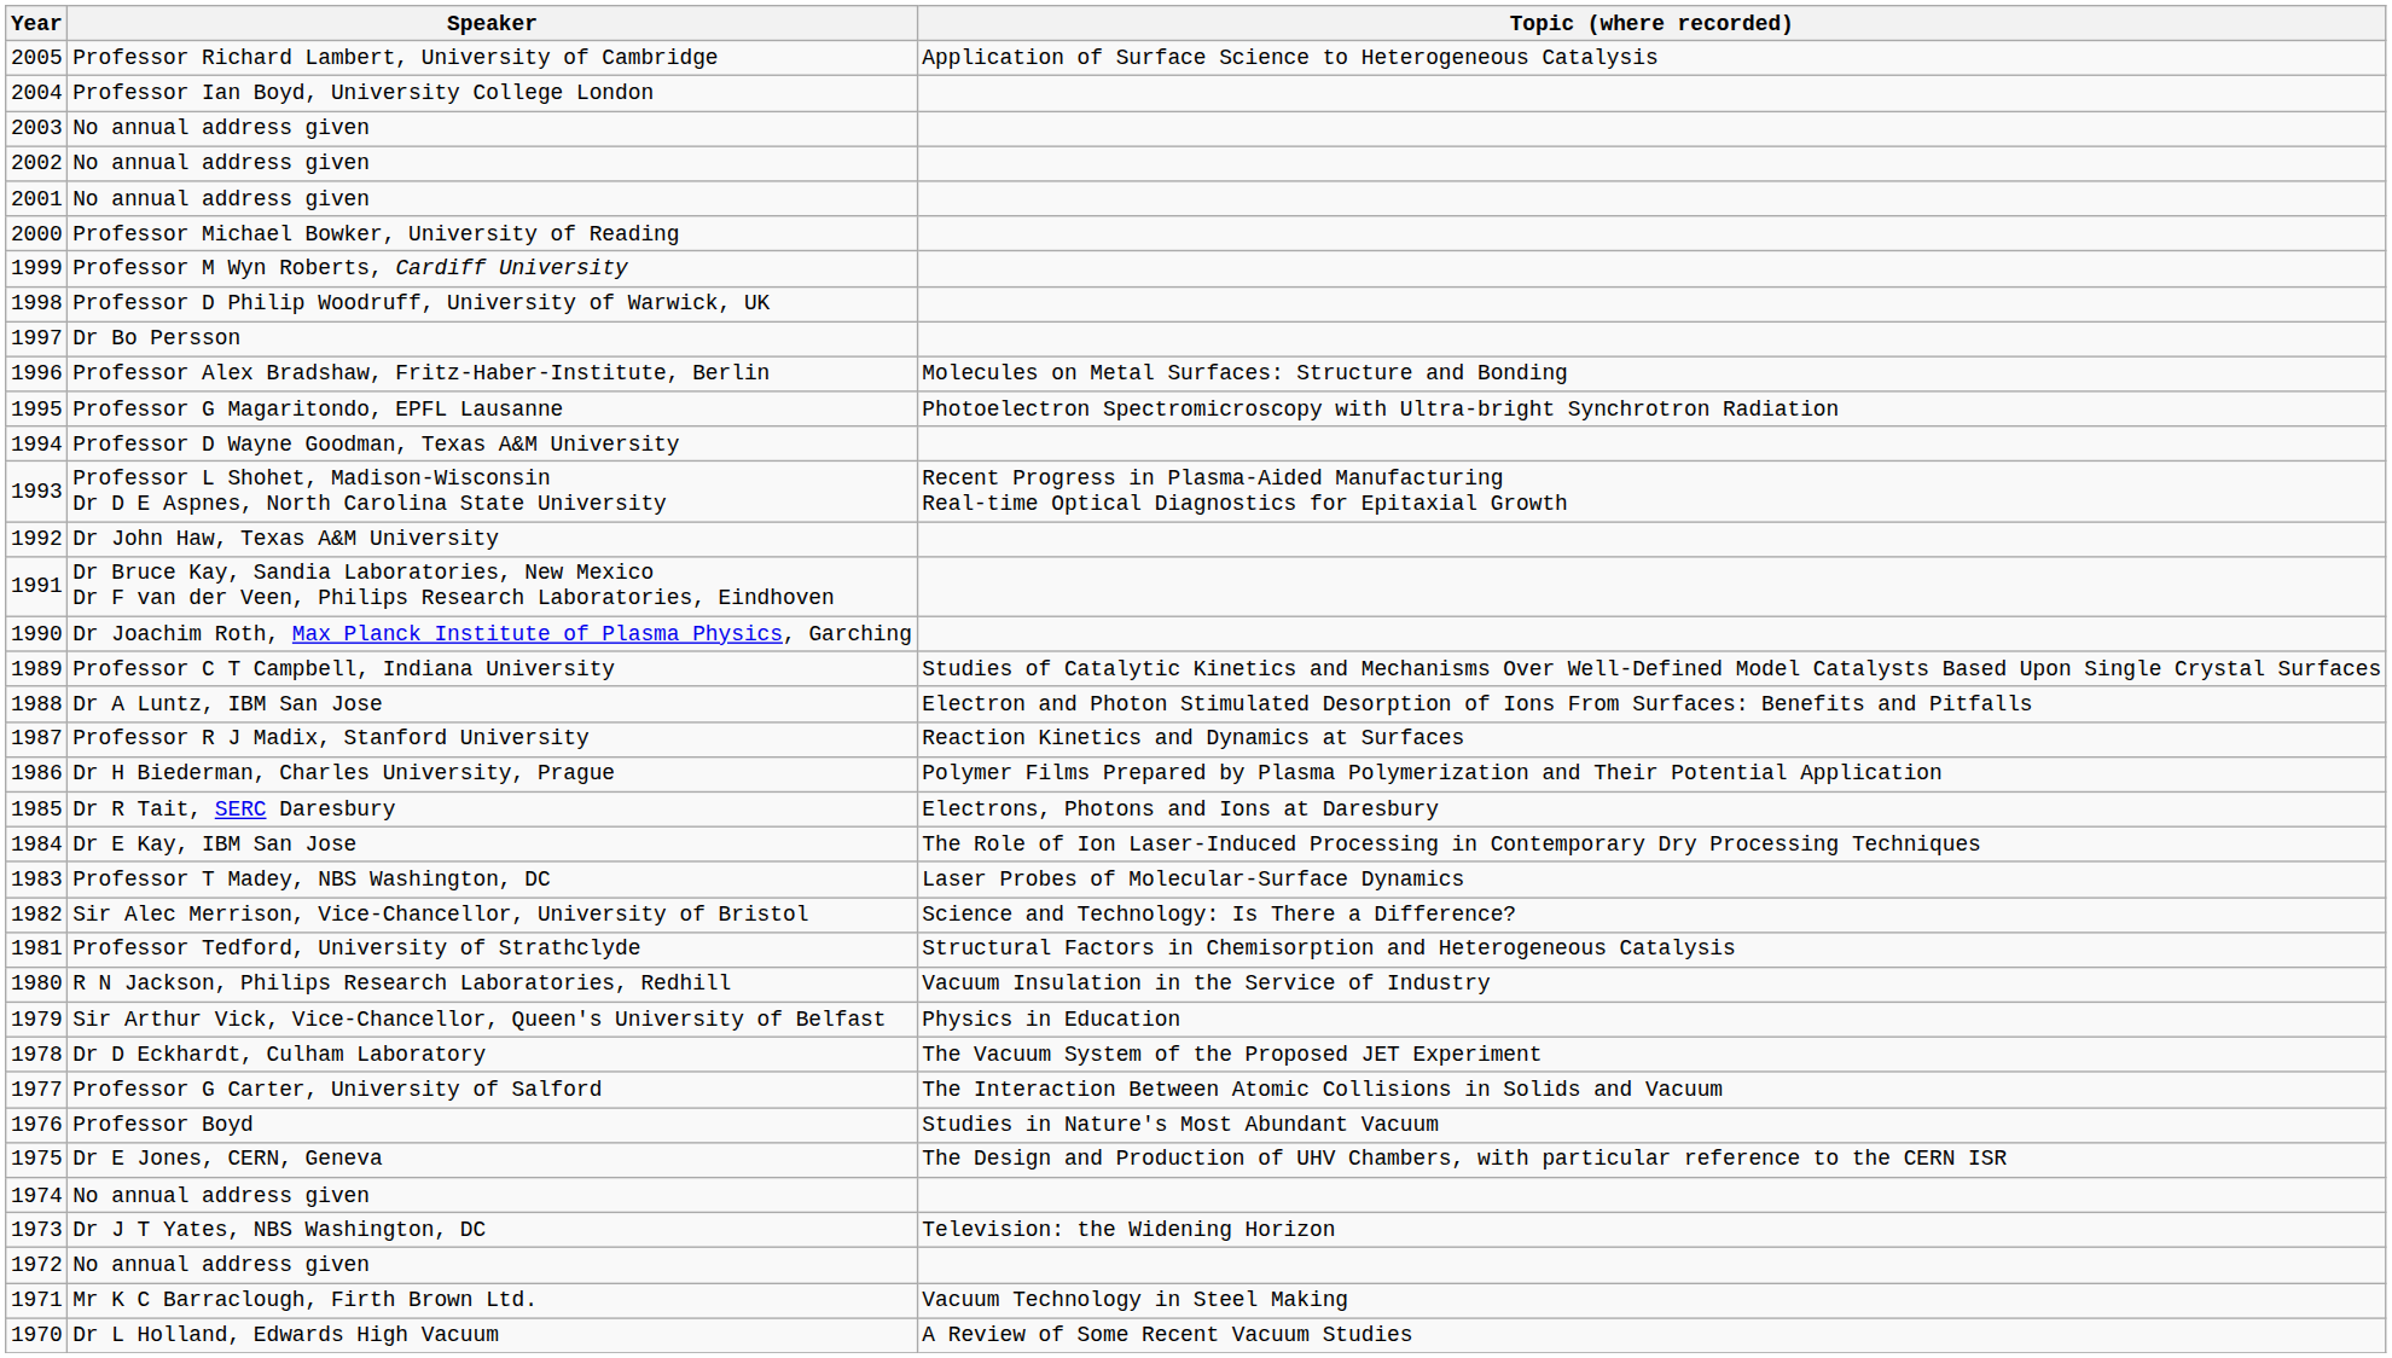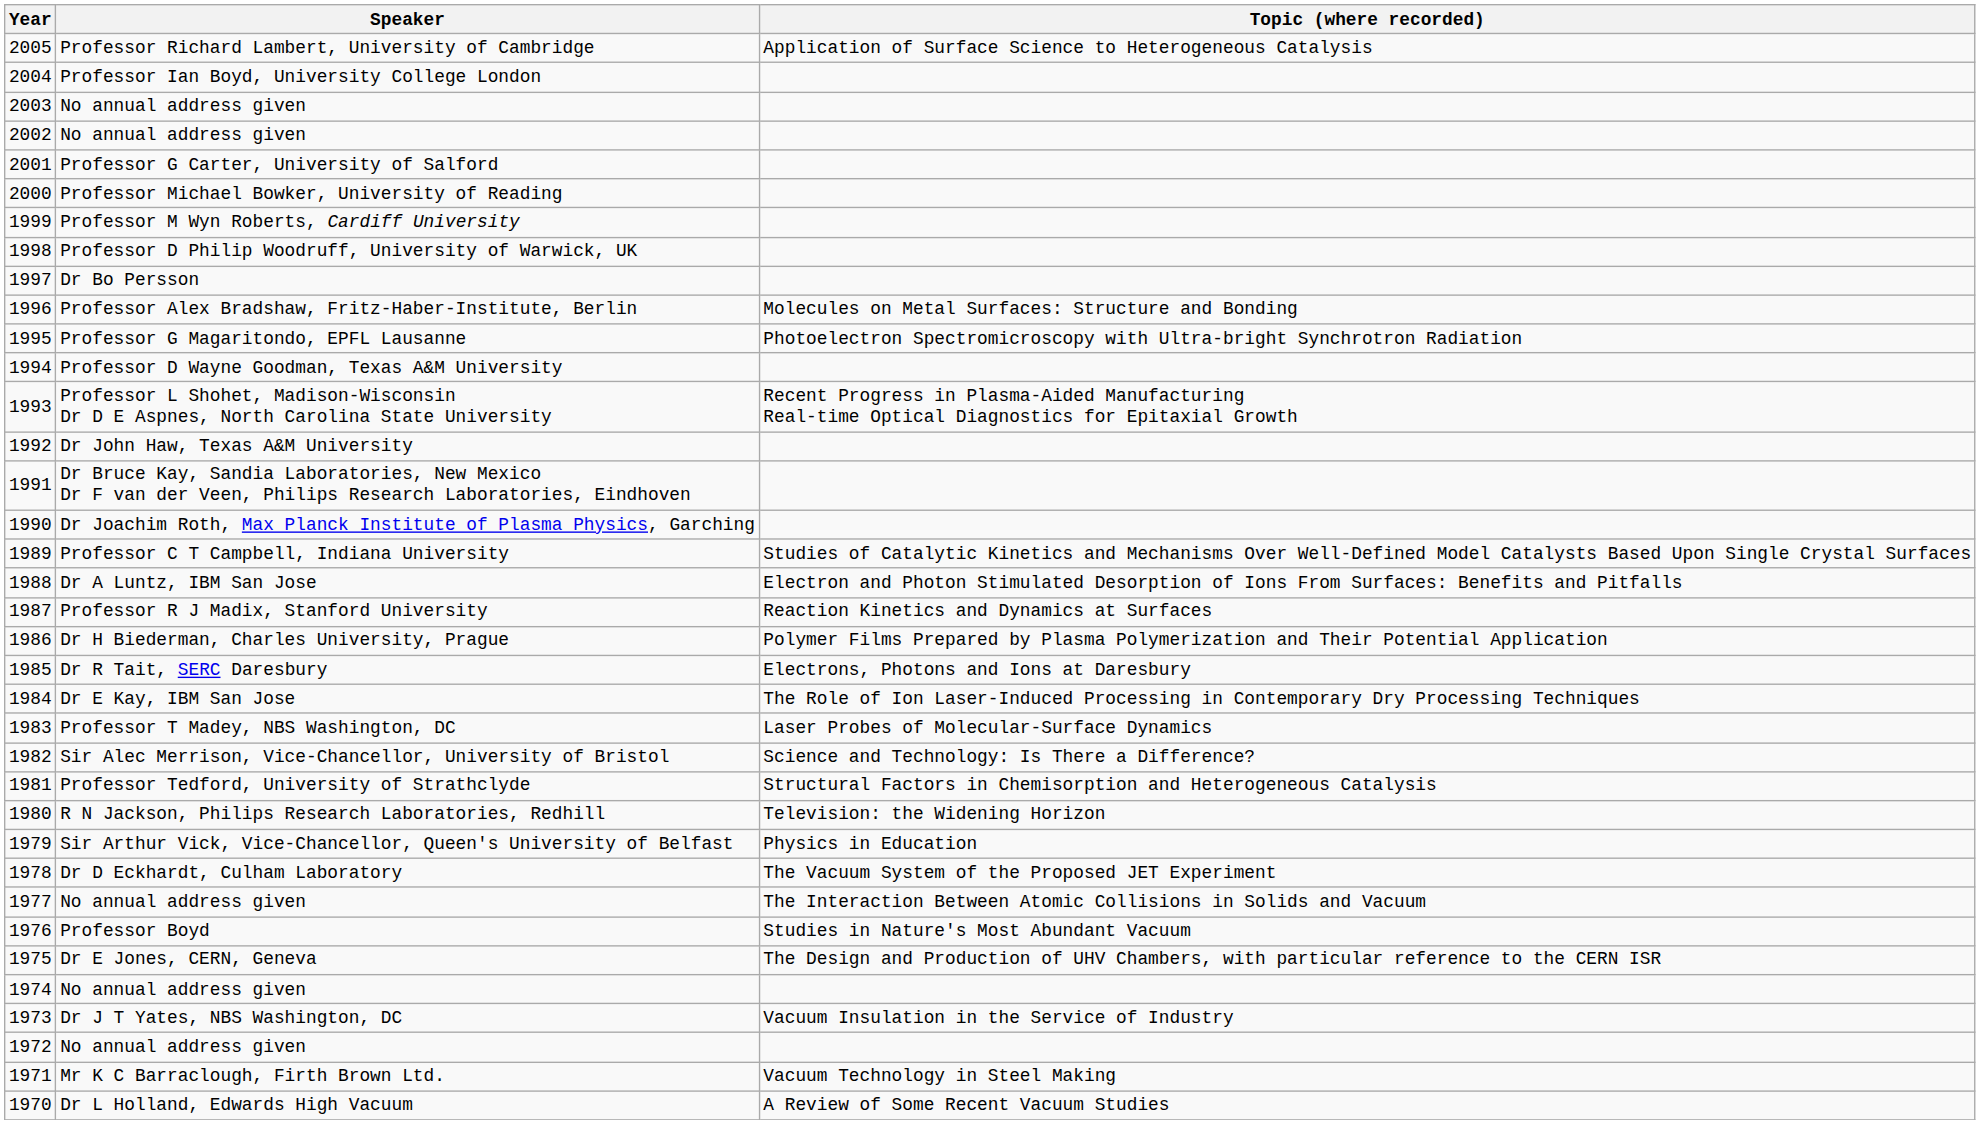2001 | Speaker: No annual address given -> Professor G Carter, University of Salford
1980 | Topic (where recorded): Vacuum Insulation in the Service of Industry -> Television: the Widening Horizon
1977 | Speaker: Professor G Carter, University of Salford -> No annual address given
1973 | Topic (where recorded): Television: the Widening Horizon -> Vacuum Insulation in the Service of Industry
